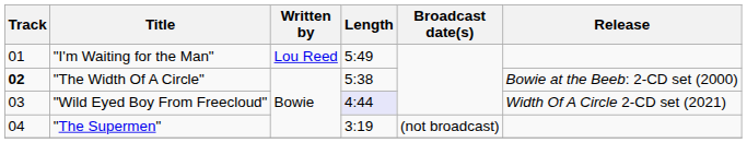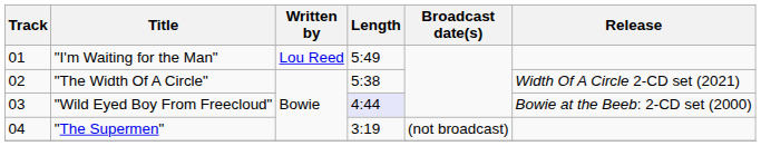"The Width Of A Circle" | Track: bold -> normal
"The Width Of A Circle" | Release: Bowie at the Beeb: 2-CD set (2000) -> Width Of A Circle 2-CD set (2021)
"Wild Eyed Boy From Freecloud" | Release: Width Of A Circle 2-CD set (2021) -> Bowie at the Beeb: 2-CD set (2000)
